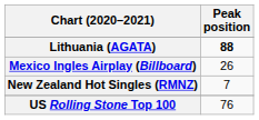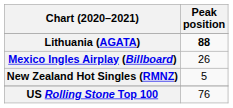New Zealand Hot Singles (RMNZ) | Peak position: 7 -> 5
